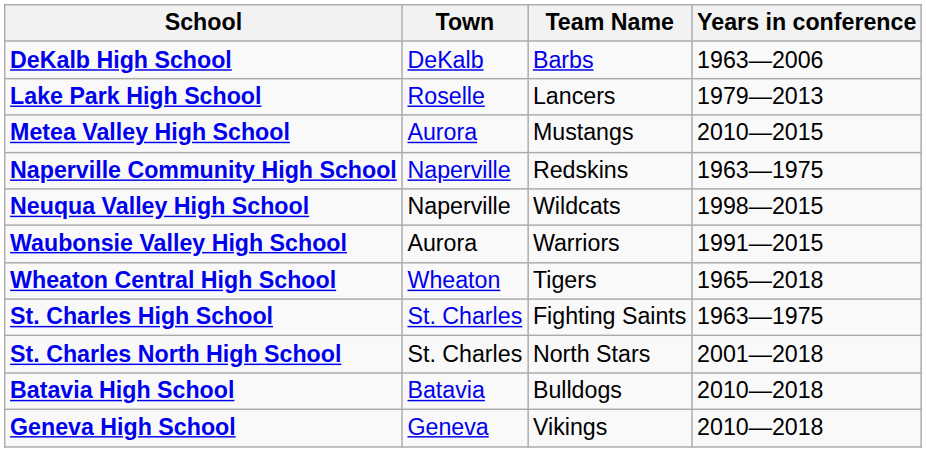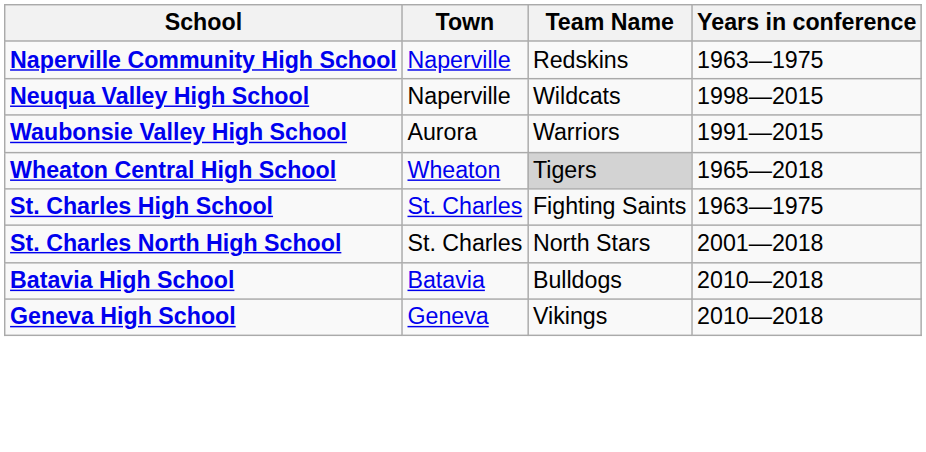- row: DeKalb High School | DeKalb | Barbs | 1963—2006
- row: Lake Park High School | Roselle | Lancers | 1979—2013
- row: Metea Valley High School | Aurora | Mustangs | 2010—2015
Wheaton Central High School | Team Name: no background -> lightgrey background
